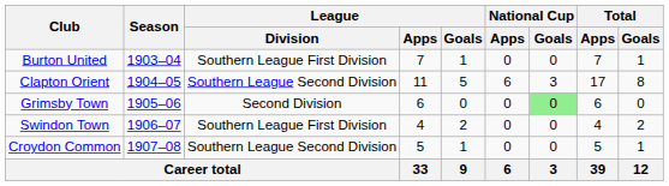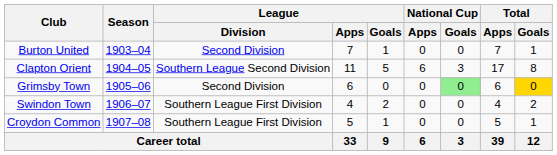Burton United | League / Division: Southern League First Division -> Second Division
Grimsby Town | Total / Goals: no background -> gold background
Croydon Common | League / Division: Southern League Second Division -> Southern League First Division
